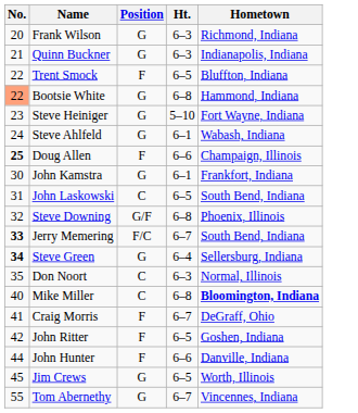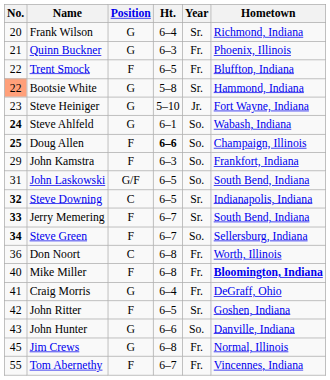+ column: Year | Sr. | Fr. | Fr. | Sr. | Jr. | So. | So. | So. | So. | Sr. | Sr. | So. | Fr. | Fr. | Fr. | Sr. | So. | Fr. | Fr.
Frank Wilson | Ht.: 6–3 -> 6–4
Quinn Buckner | Hometown: Indianapolis, Indiana -> Phoenix, Illinois
Bootsie White | Ht.: 6–8 -> 5–8
Steve Ahlfeld | No.: normal -> bold
Doug Allen | Ht.: normal -> bold
John Kamstra | No.: 30 -> 29
John Kamstra | Position: G -> F
John Kamstra | Ht.: 6–1 -> 6–3
John Laskowski | Position: C -> G/F
Steve Downing | No.: normal -> bold
Steve Downing | Position: G/F -> C
Steve Downing | Ht.: 6–8 -> 6–5
Steve Downing | Hometown: Phoenix, Illinois -> Indianapolis, Indiana
Jerry Memering | Position: F/C -> F
Steve Green | Position: G -> F
Steve Green | Ht.: 6–4 -> 6–7
Don Noort | No.: 35 -> 36
Don Noort | Ht.: 6–3 -> 6–8
Don Noort | Hometown: Normal, Illinois -> Worth, Illinois
Mike Miller | Position: C -> F
Craig Morris | Position: F -> G
Craig Morris | Ht.: 6–7 -> 6–4
John Hunter | No.: 44 -> 43
John Hunter | Position: F -> G
Jim Crews | Ht.: 6–5 -> 6–8
Jim Crews | Hometown: Worth, Illinois -> Normal, Illinois
Tom Abernethy | Position: G -> F
